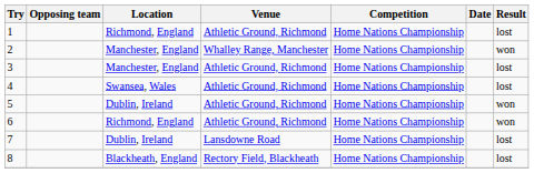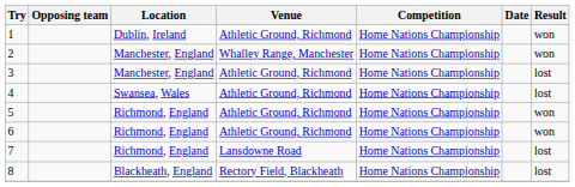1 | Location: Richmond, England -> Dublin, Ireland
1 | Result: lost -> won
5 | Location: Dublin, Ireland -> Richmond, England
7 | Location: Dublin, Ireland -> Richmond, England
